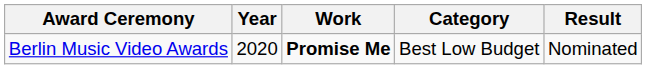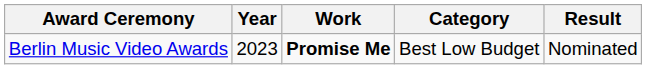Berlin Music Video Awards | Year: 2020 -> 2023
